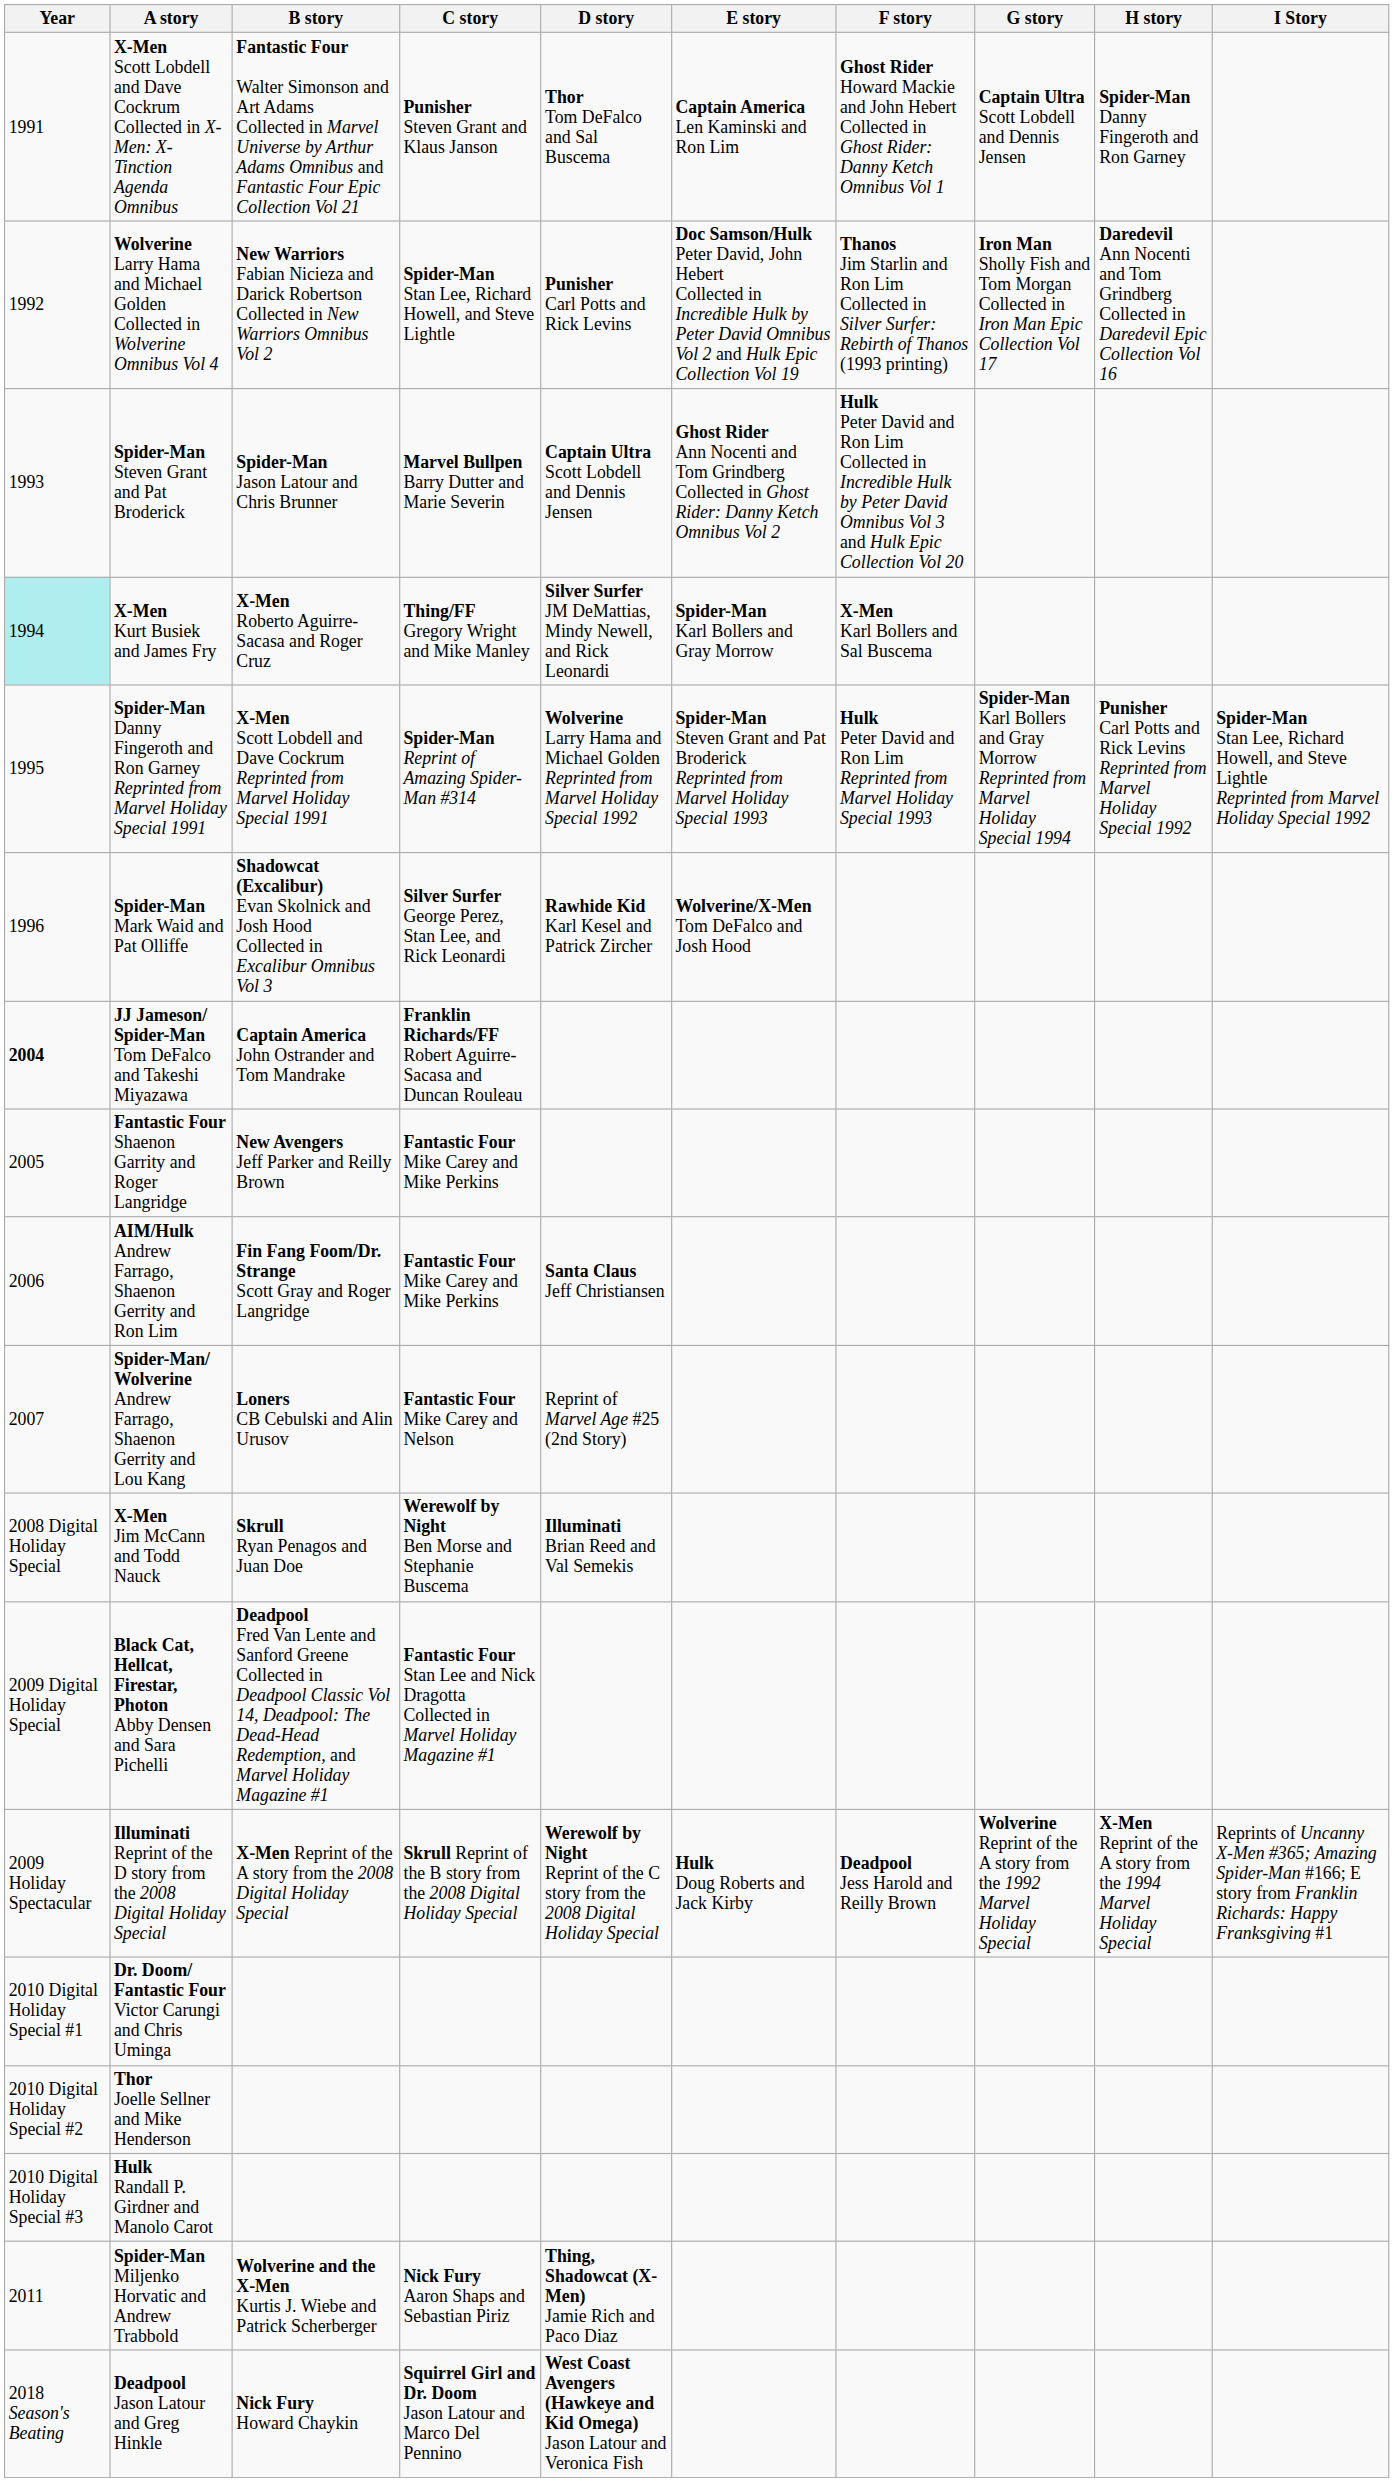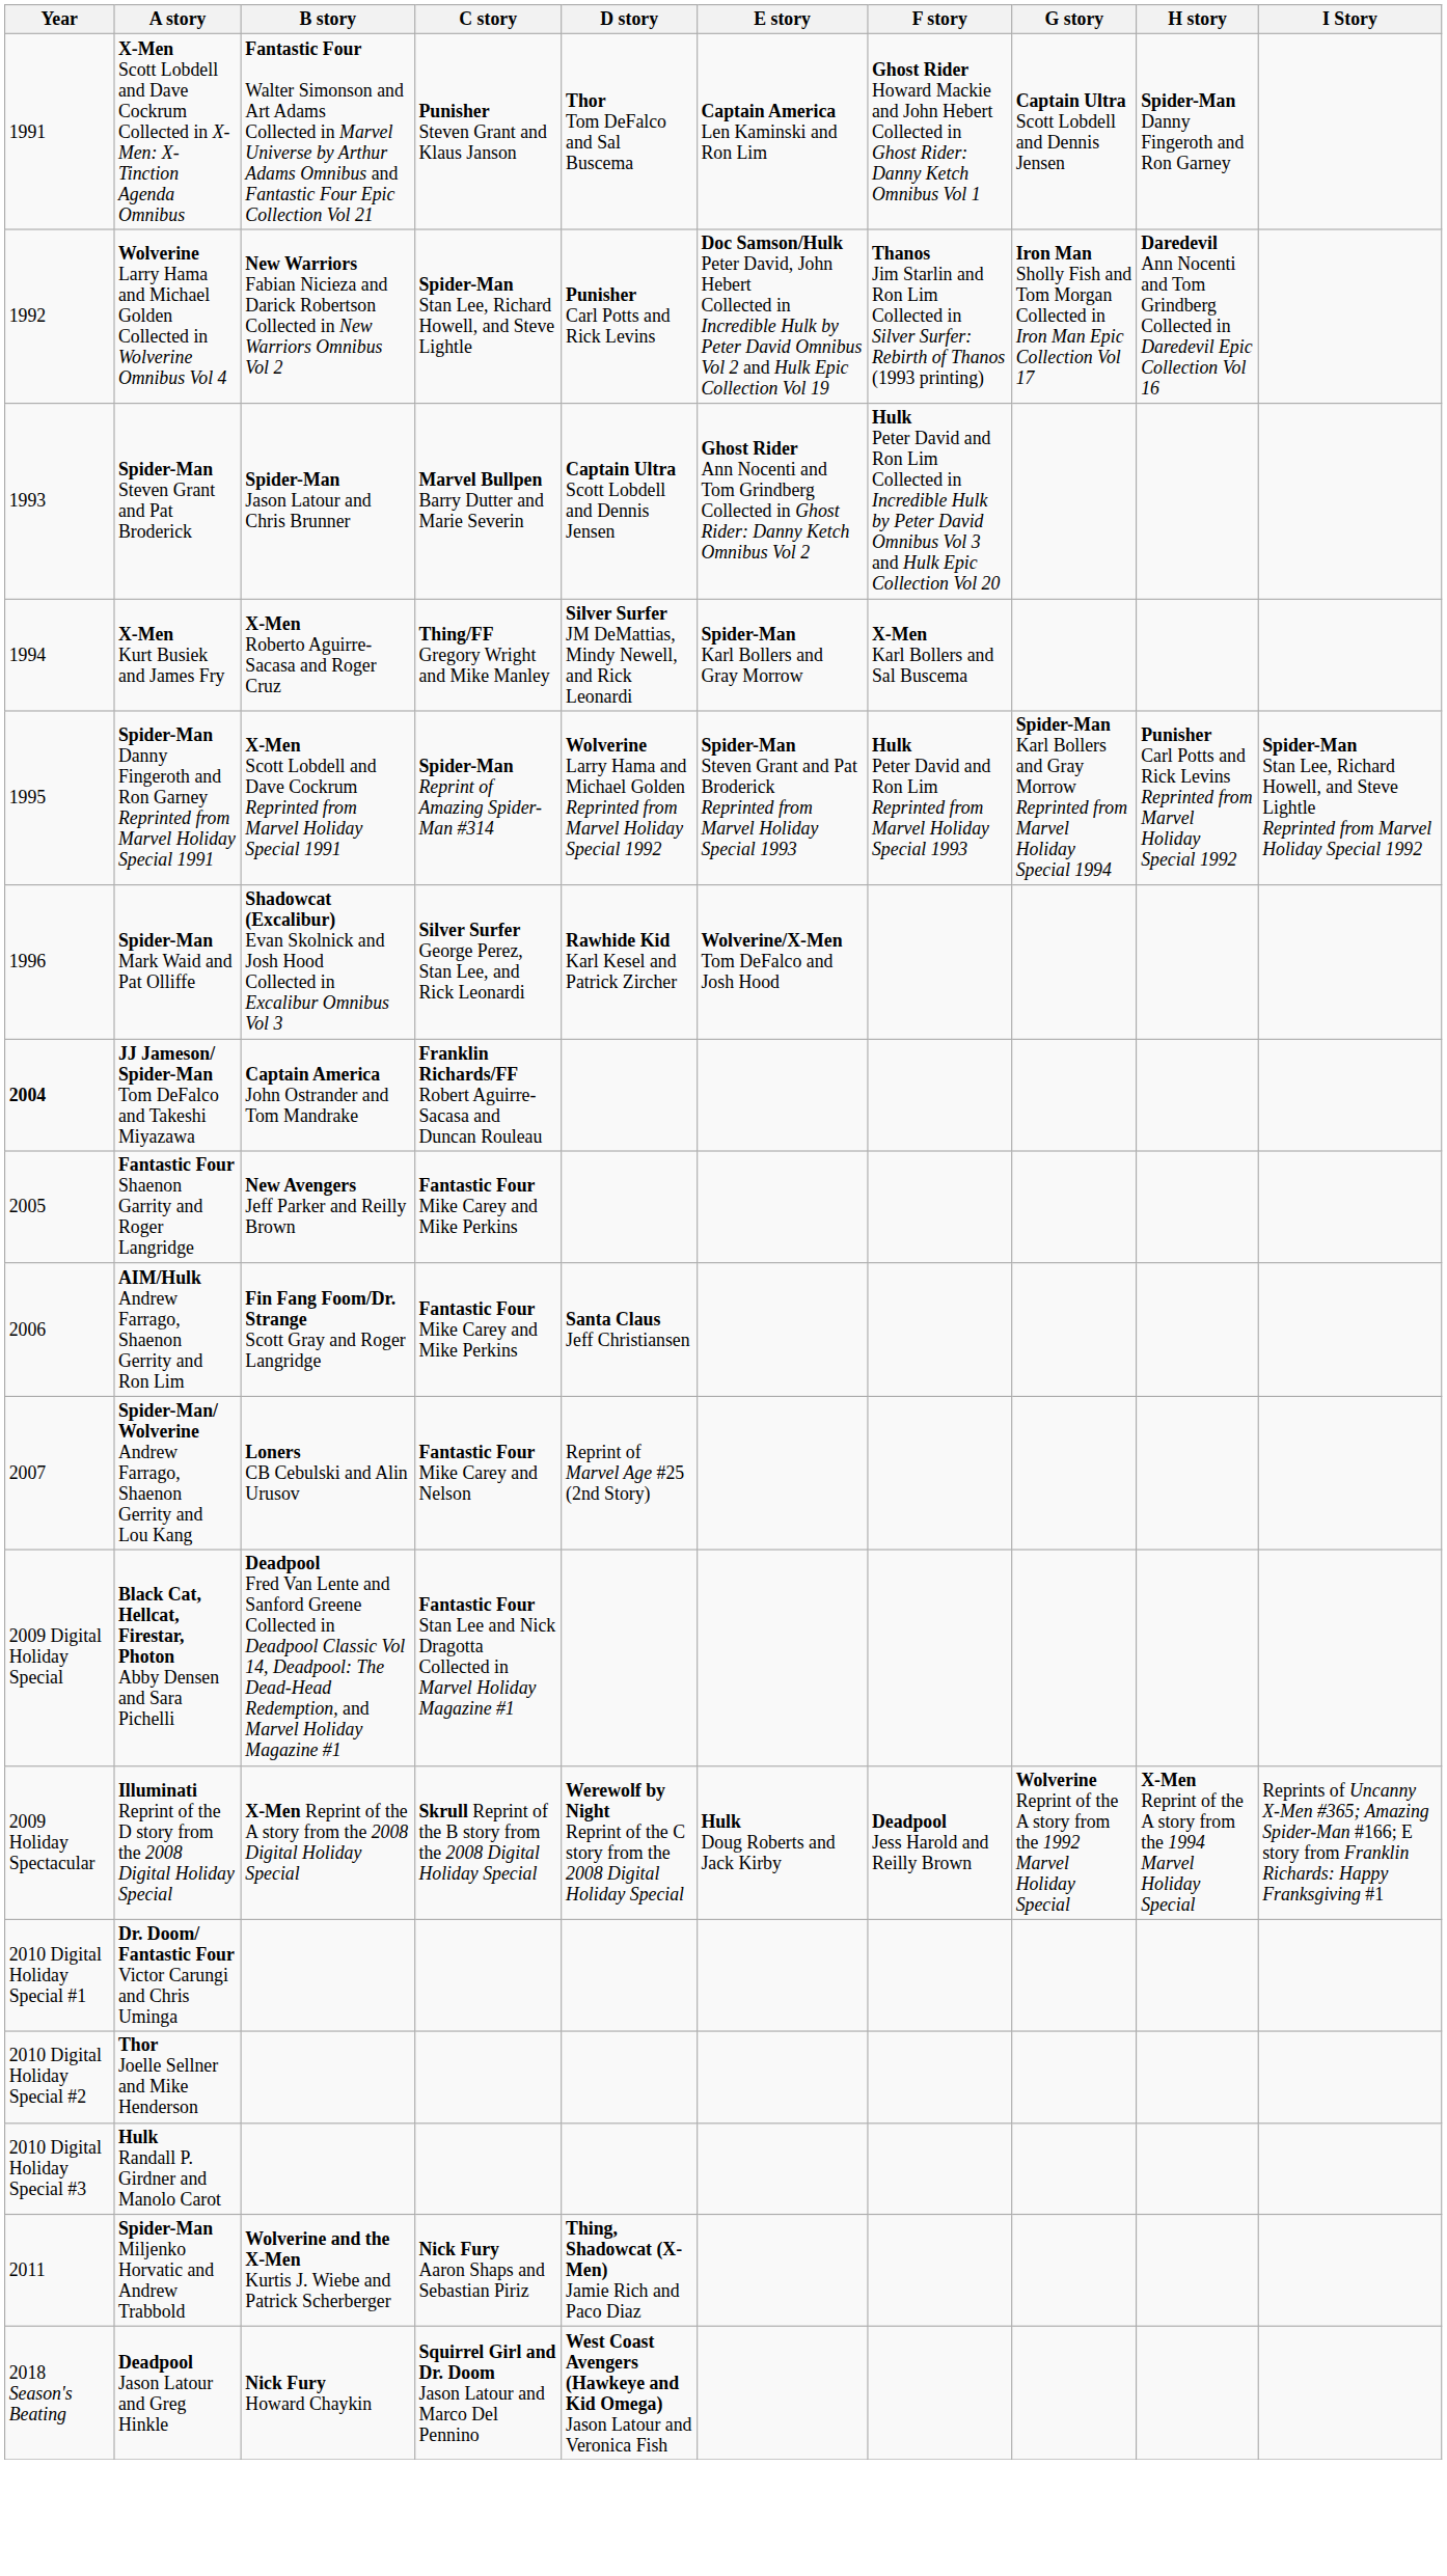X-Men Kurt Busiek and James Fry | Year: paleturquoise background -> no background
- row: 2008 Digital Holiday Special | X-Men Jim McCann and Todd Nauck | Skrull Ryan Penagos and Juan Doe | Werewolf by Night Ben Morse and Stephanie Buscema | Illuminati Brian Reed and Val Semekis
